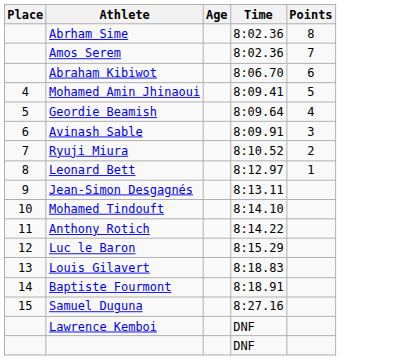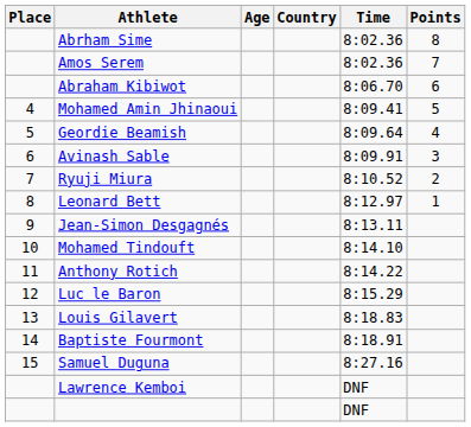+ column: Country
